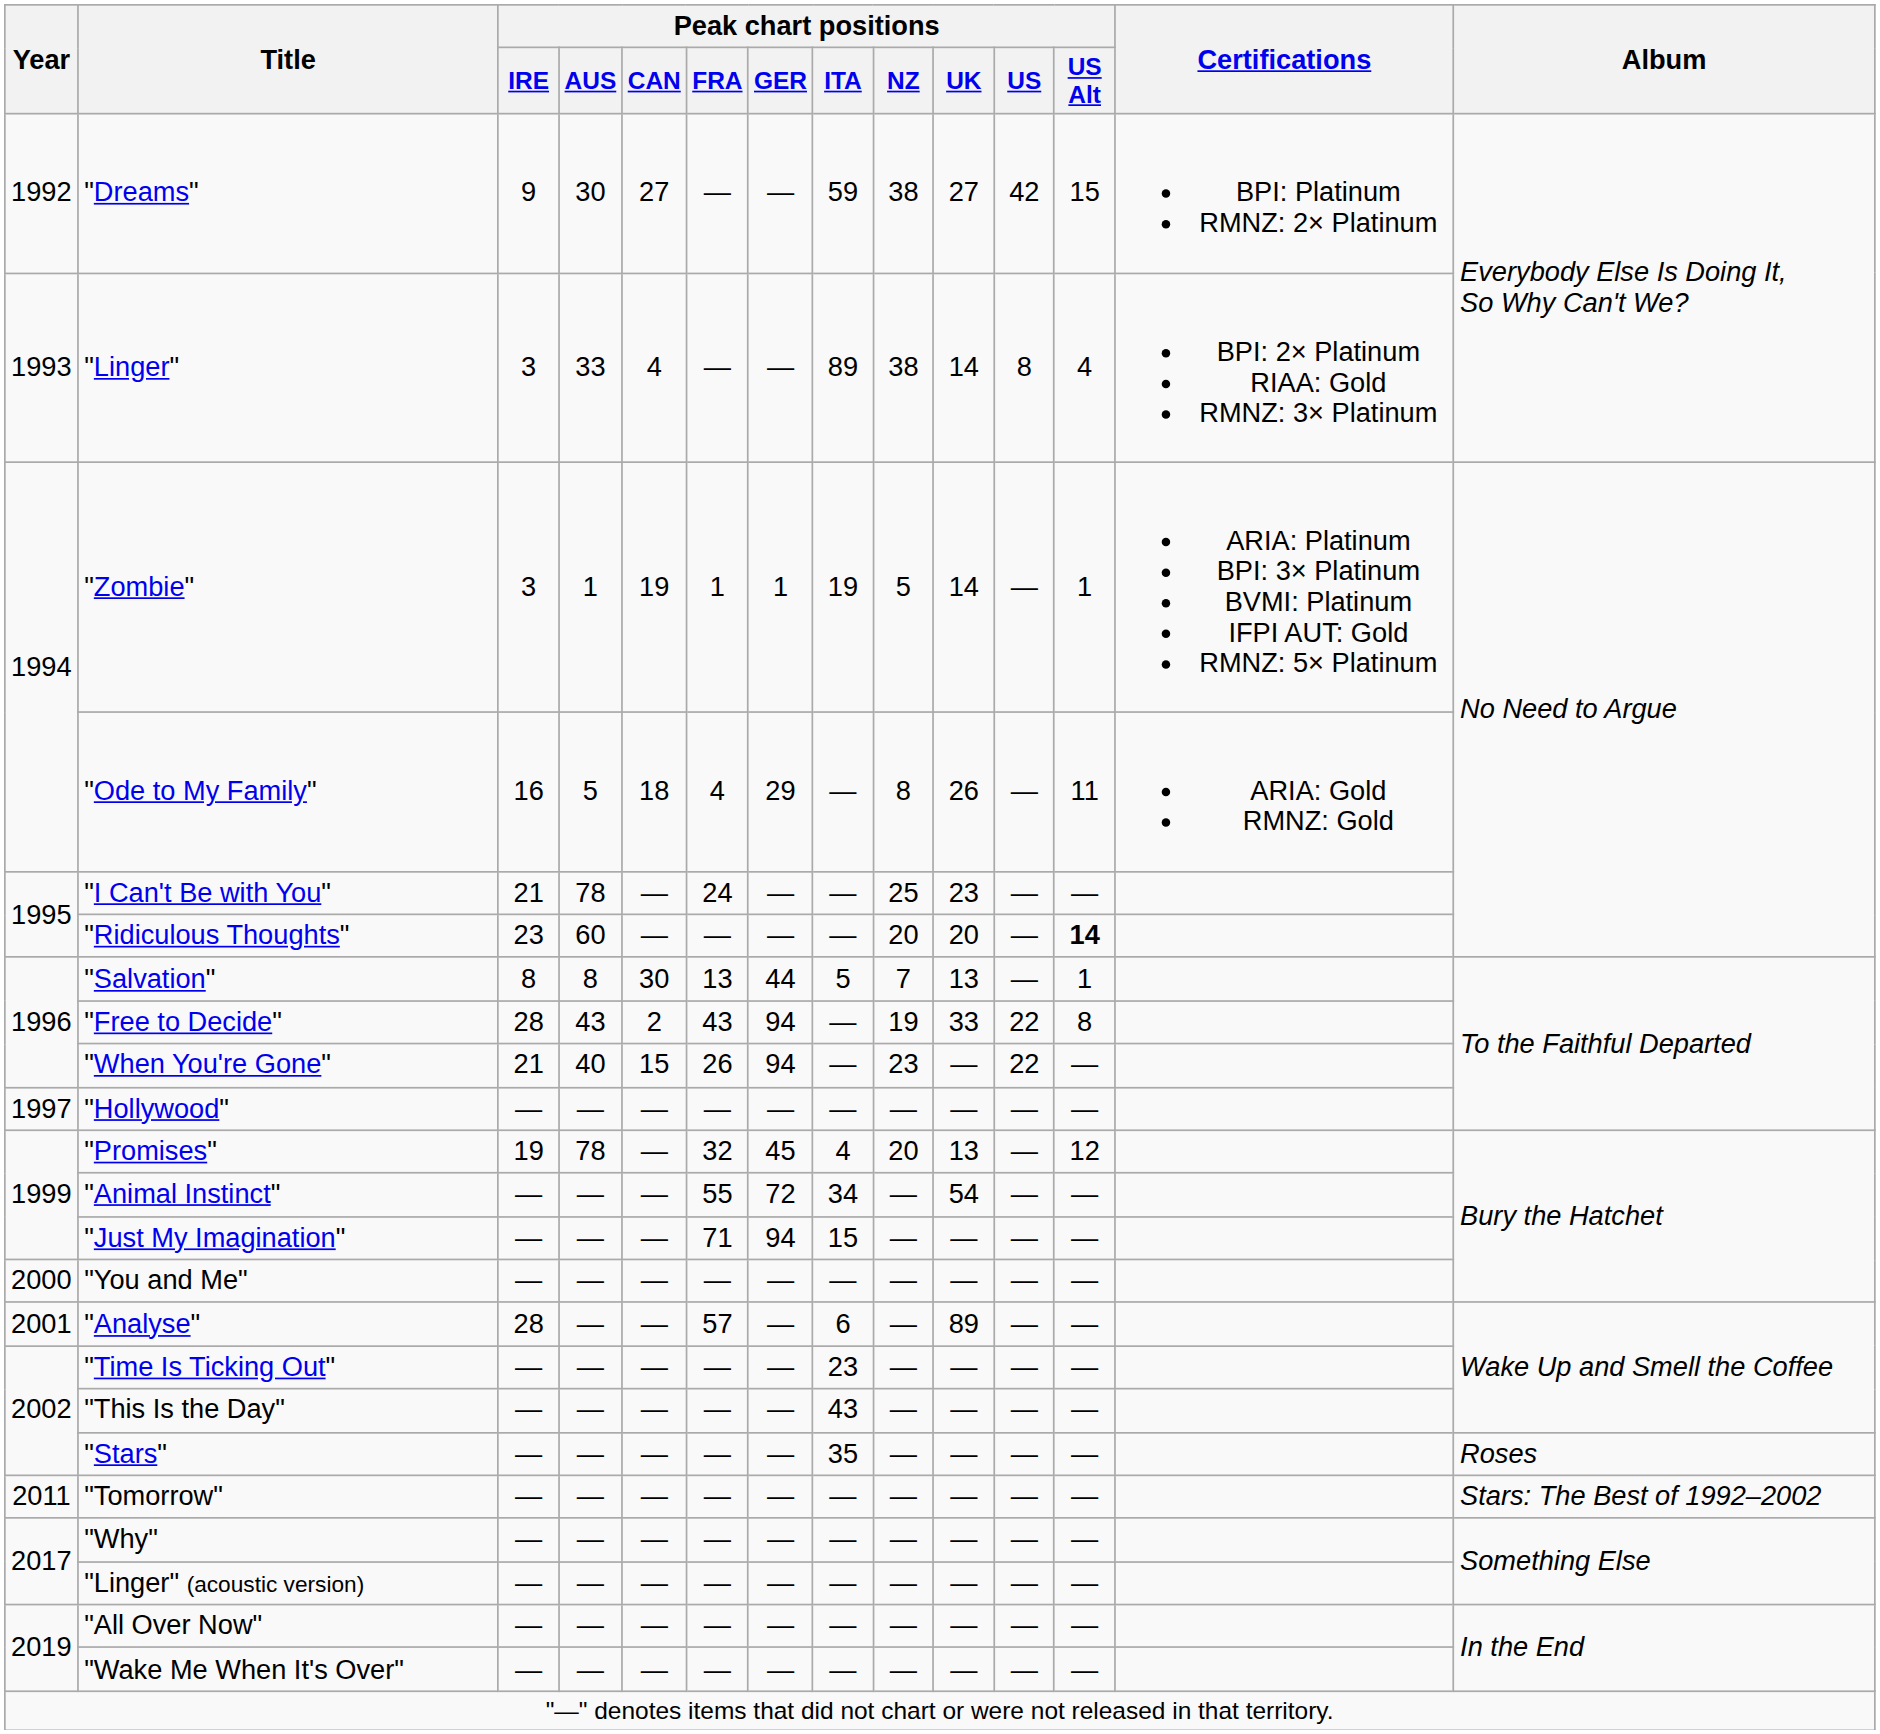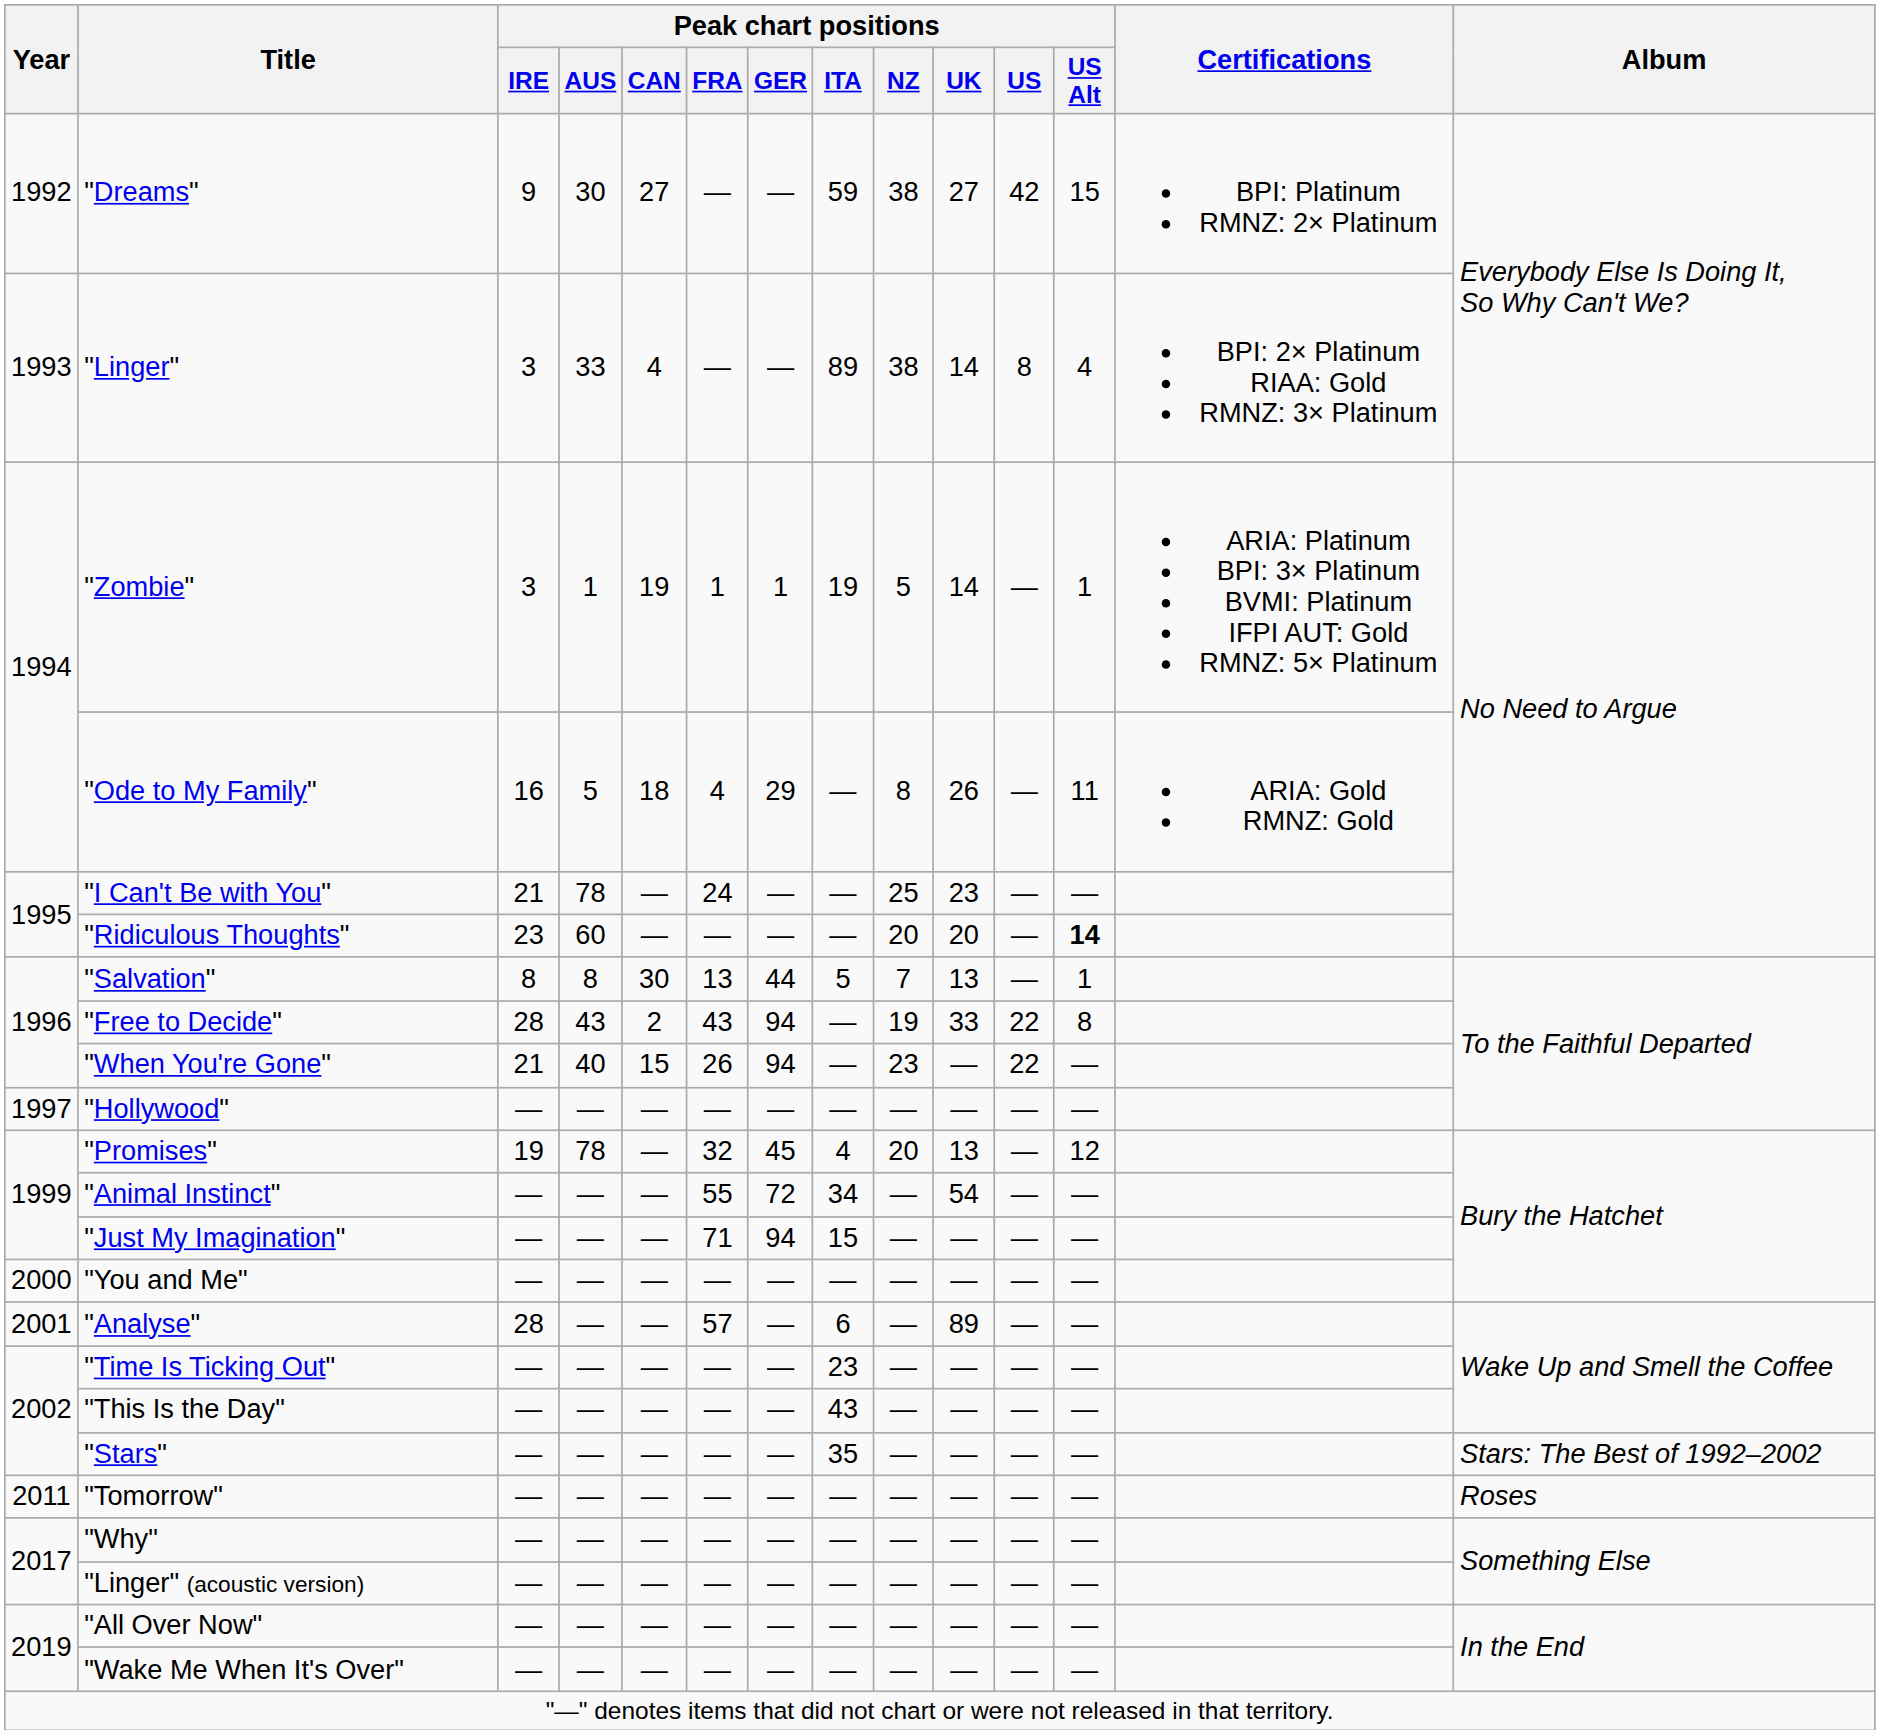"Stars" | Album: Roses -> Stars: The Best of 1992–2002
"Tomorrow" | Album: Stars: The Best of 1992–2002 -> Roses
